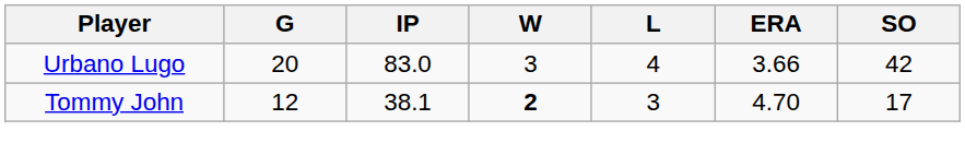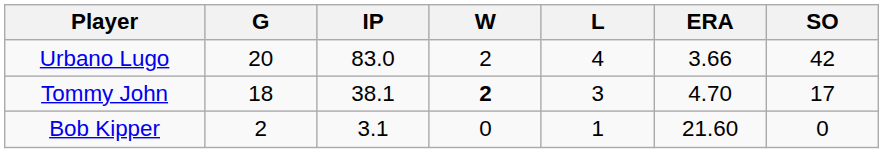Urbano Lugo | W: 3 -> 2
Tommy John | G: 12 -> 18
+ row: Bob Kipper | 2 | 3.1 | 0 | 1 | 21.60 | 0
